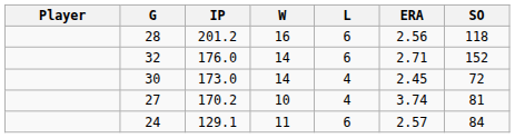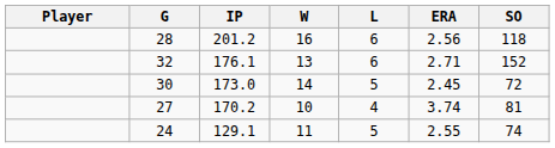32 | IP: 176.0 -> 176.1
32 | W: 14 -> 13
30 | L: 4 -> 5
24 | L: 6 -> 5
24 | ERA: 2.57 -> 2.55
24 | SO: 84 -> 74
